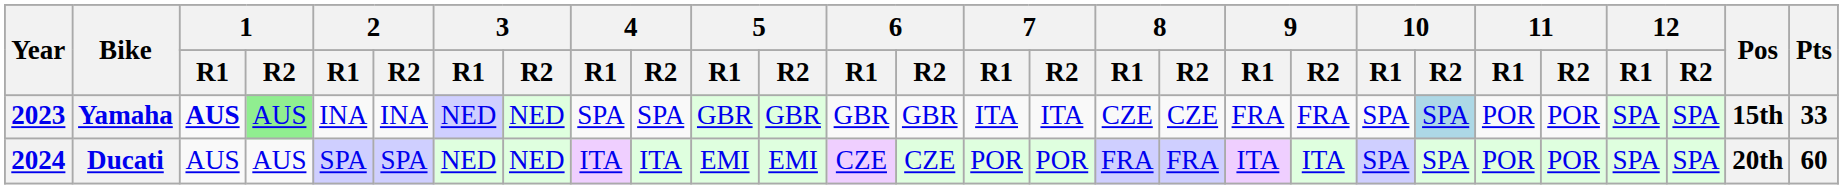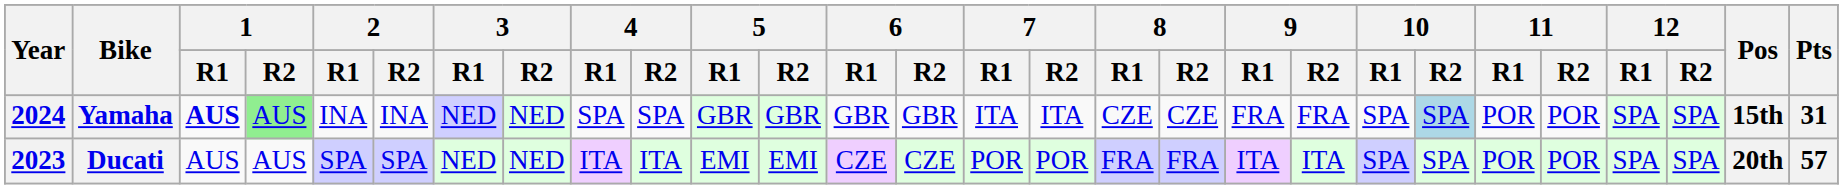Yamaha | Year: 2023 -> 2024
Yamaha | Pts: 33 -> 31
Ducati | Year: 2024 -> 2023
Ducati | Pts: 60 -> 57
